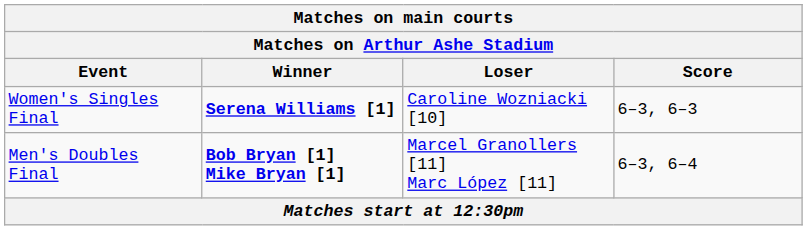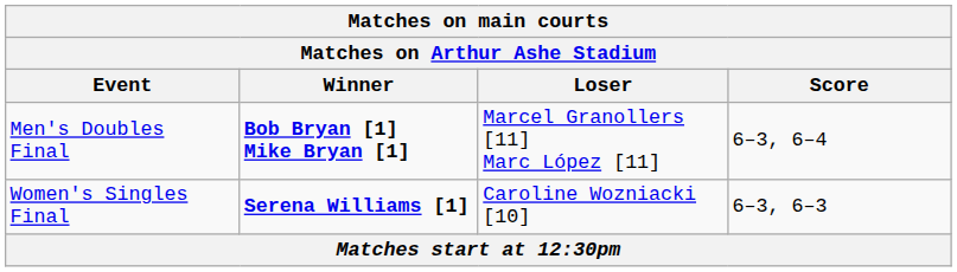rows swapped: Men's Doubles Final <-> Women's Singles Final
